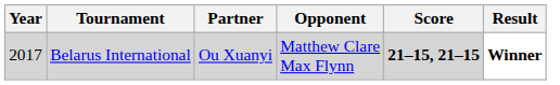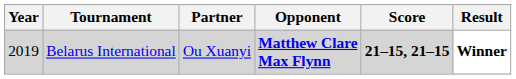Belarus International | Year: 2017 -> 2019
Belarus International | Opponent: normal -> bold
